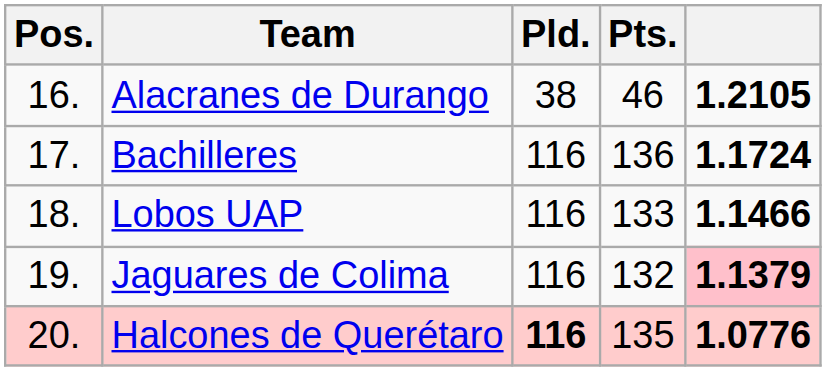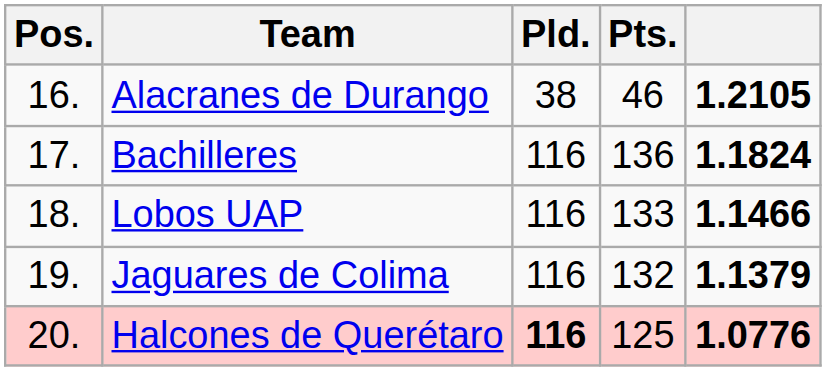Bachilleres | column 5: 1.1724 -> 1.1824
Jaguares de Colima | column 5: pink background -> no background
Halcones de Querétaro | Pts.: 135 -> 125
